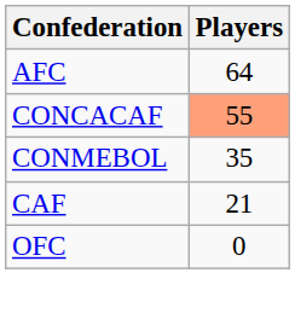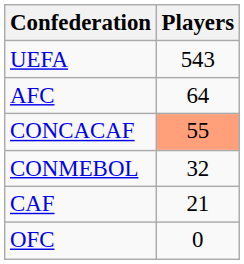+ row: UEFA | 543
CONMEBOL | Players: 35 -> 32
